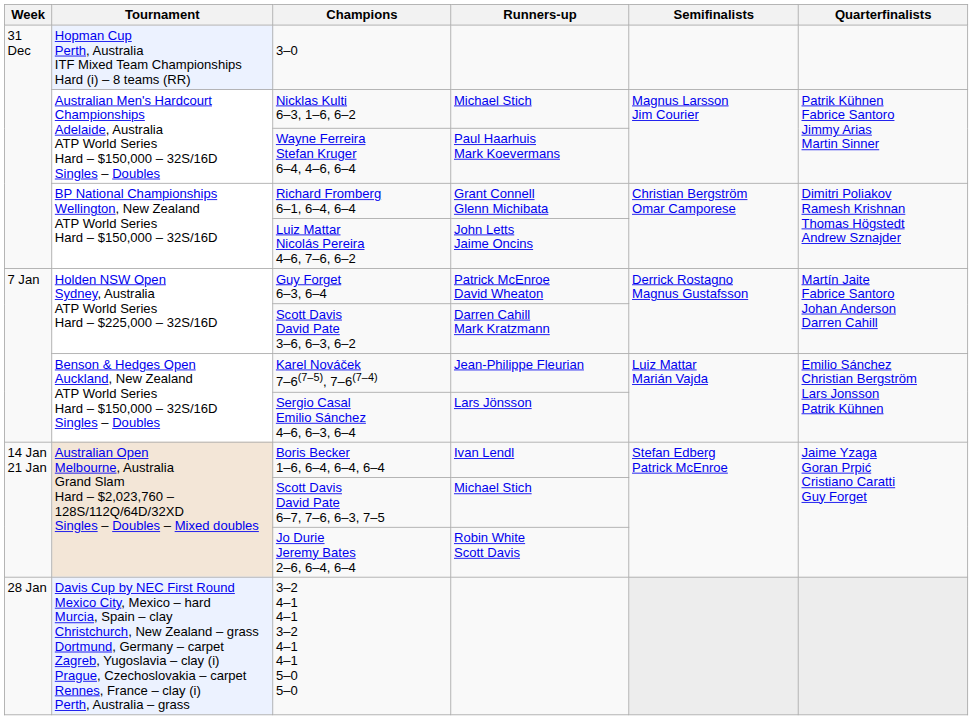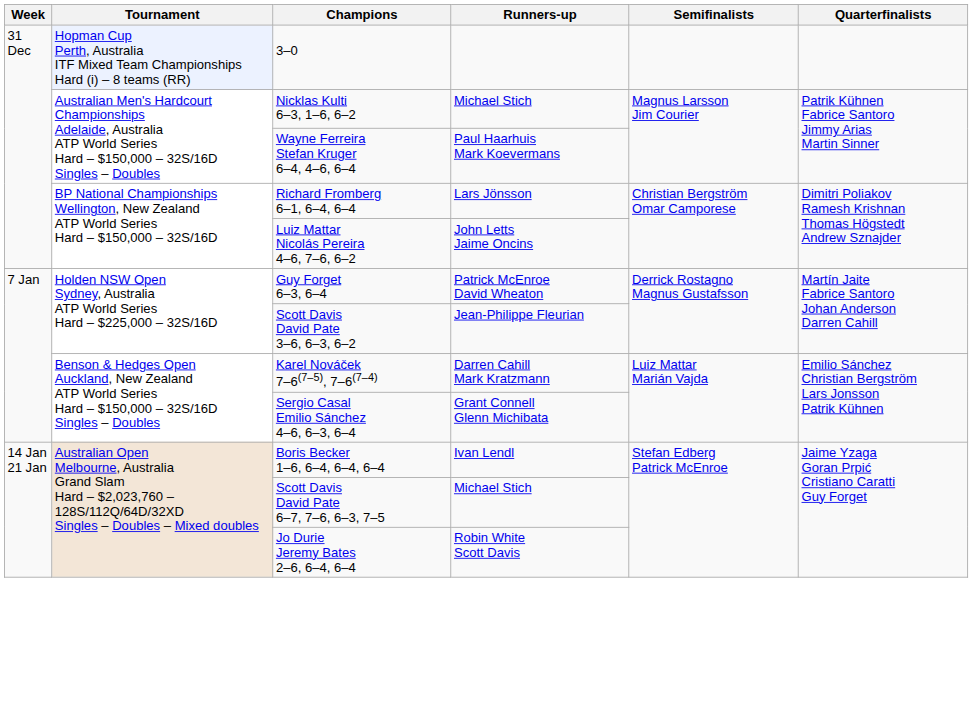Richard Fromberg 6–1, 6–4, 6–4 | Runners-up: Grant Connell Glenn Michibata -> Lars Jönsson
Scott Davis David Pate 3–6, 6–3, 6–2 | Runners-up: Darren Cahill Mark Kratzmann -> Jean-Philippe Fleurian
Karel Nováček 7–6(7–5), 7–6(7–4) | Runners-up: Jean-Philippe Fleurian -> Darren Cahill Mark Kratzmann
Sergio Casal Emilio Sánchez 4–6, 6–3, 6–4 | Runners-up: Lars Jönsson -> Grant Connell Glenn Michibata
- row: 28 Jan | Davis Cup by NEC First Round Mexico City, Mexico – hard Murcia, Spain – clay Christchurch, New Zealand – grass Dortmund, Germany – carpet Zagreb, Yugoslavia – clay (i) Prague, Czechoslovakia – carpet Rennes, France – clay (i) Perth, Australia – grass | 3–2 4–1 4–1 3–2 4–1 4–1 5–0 5–0
